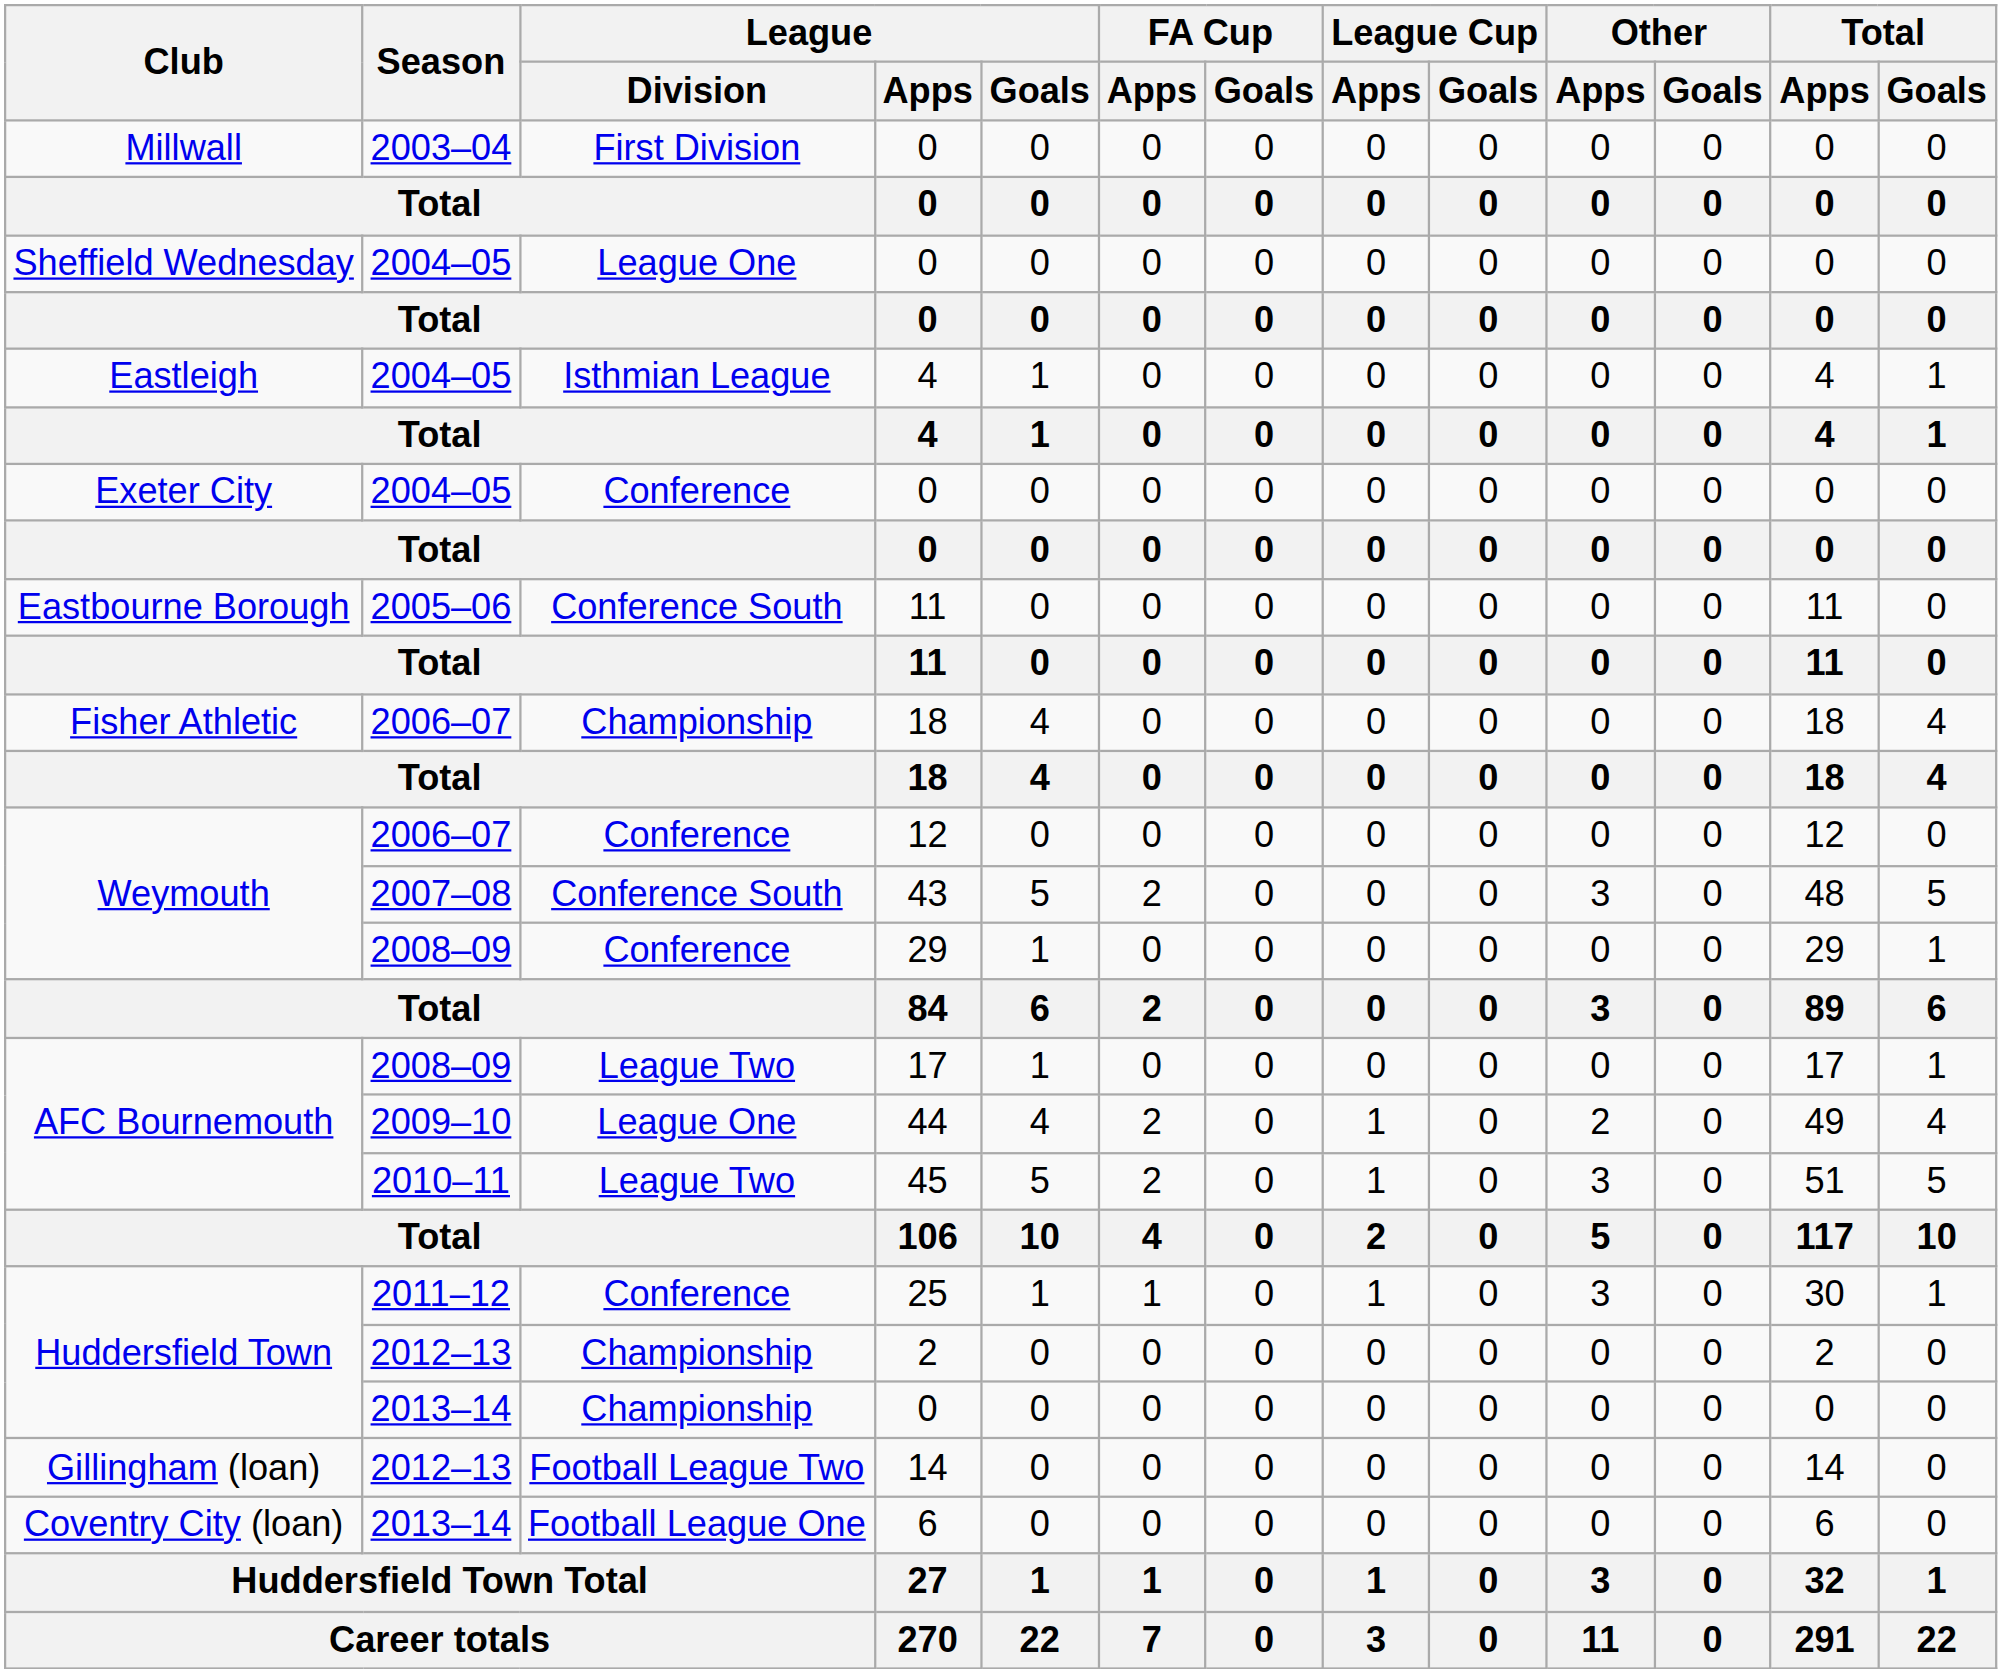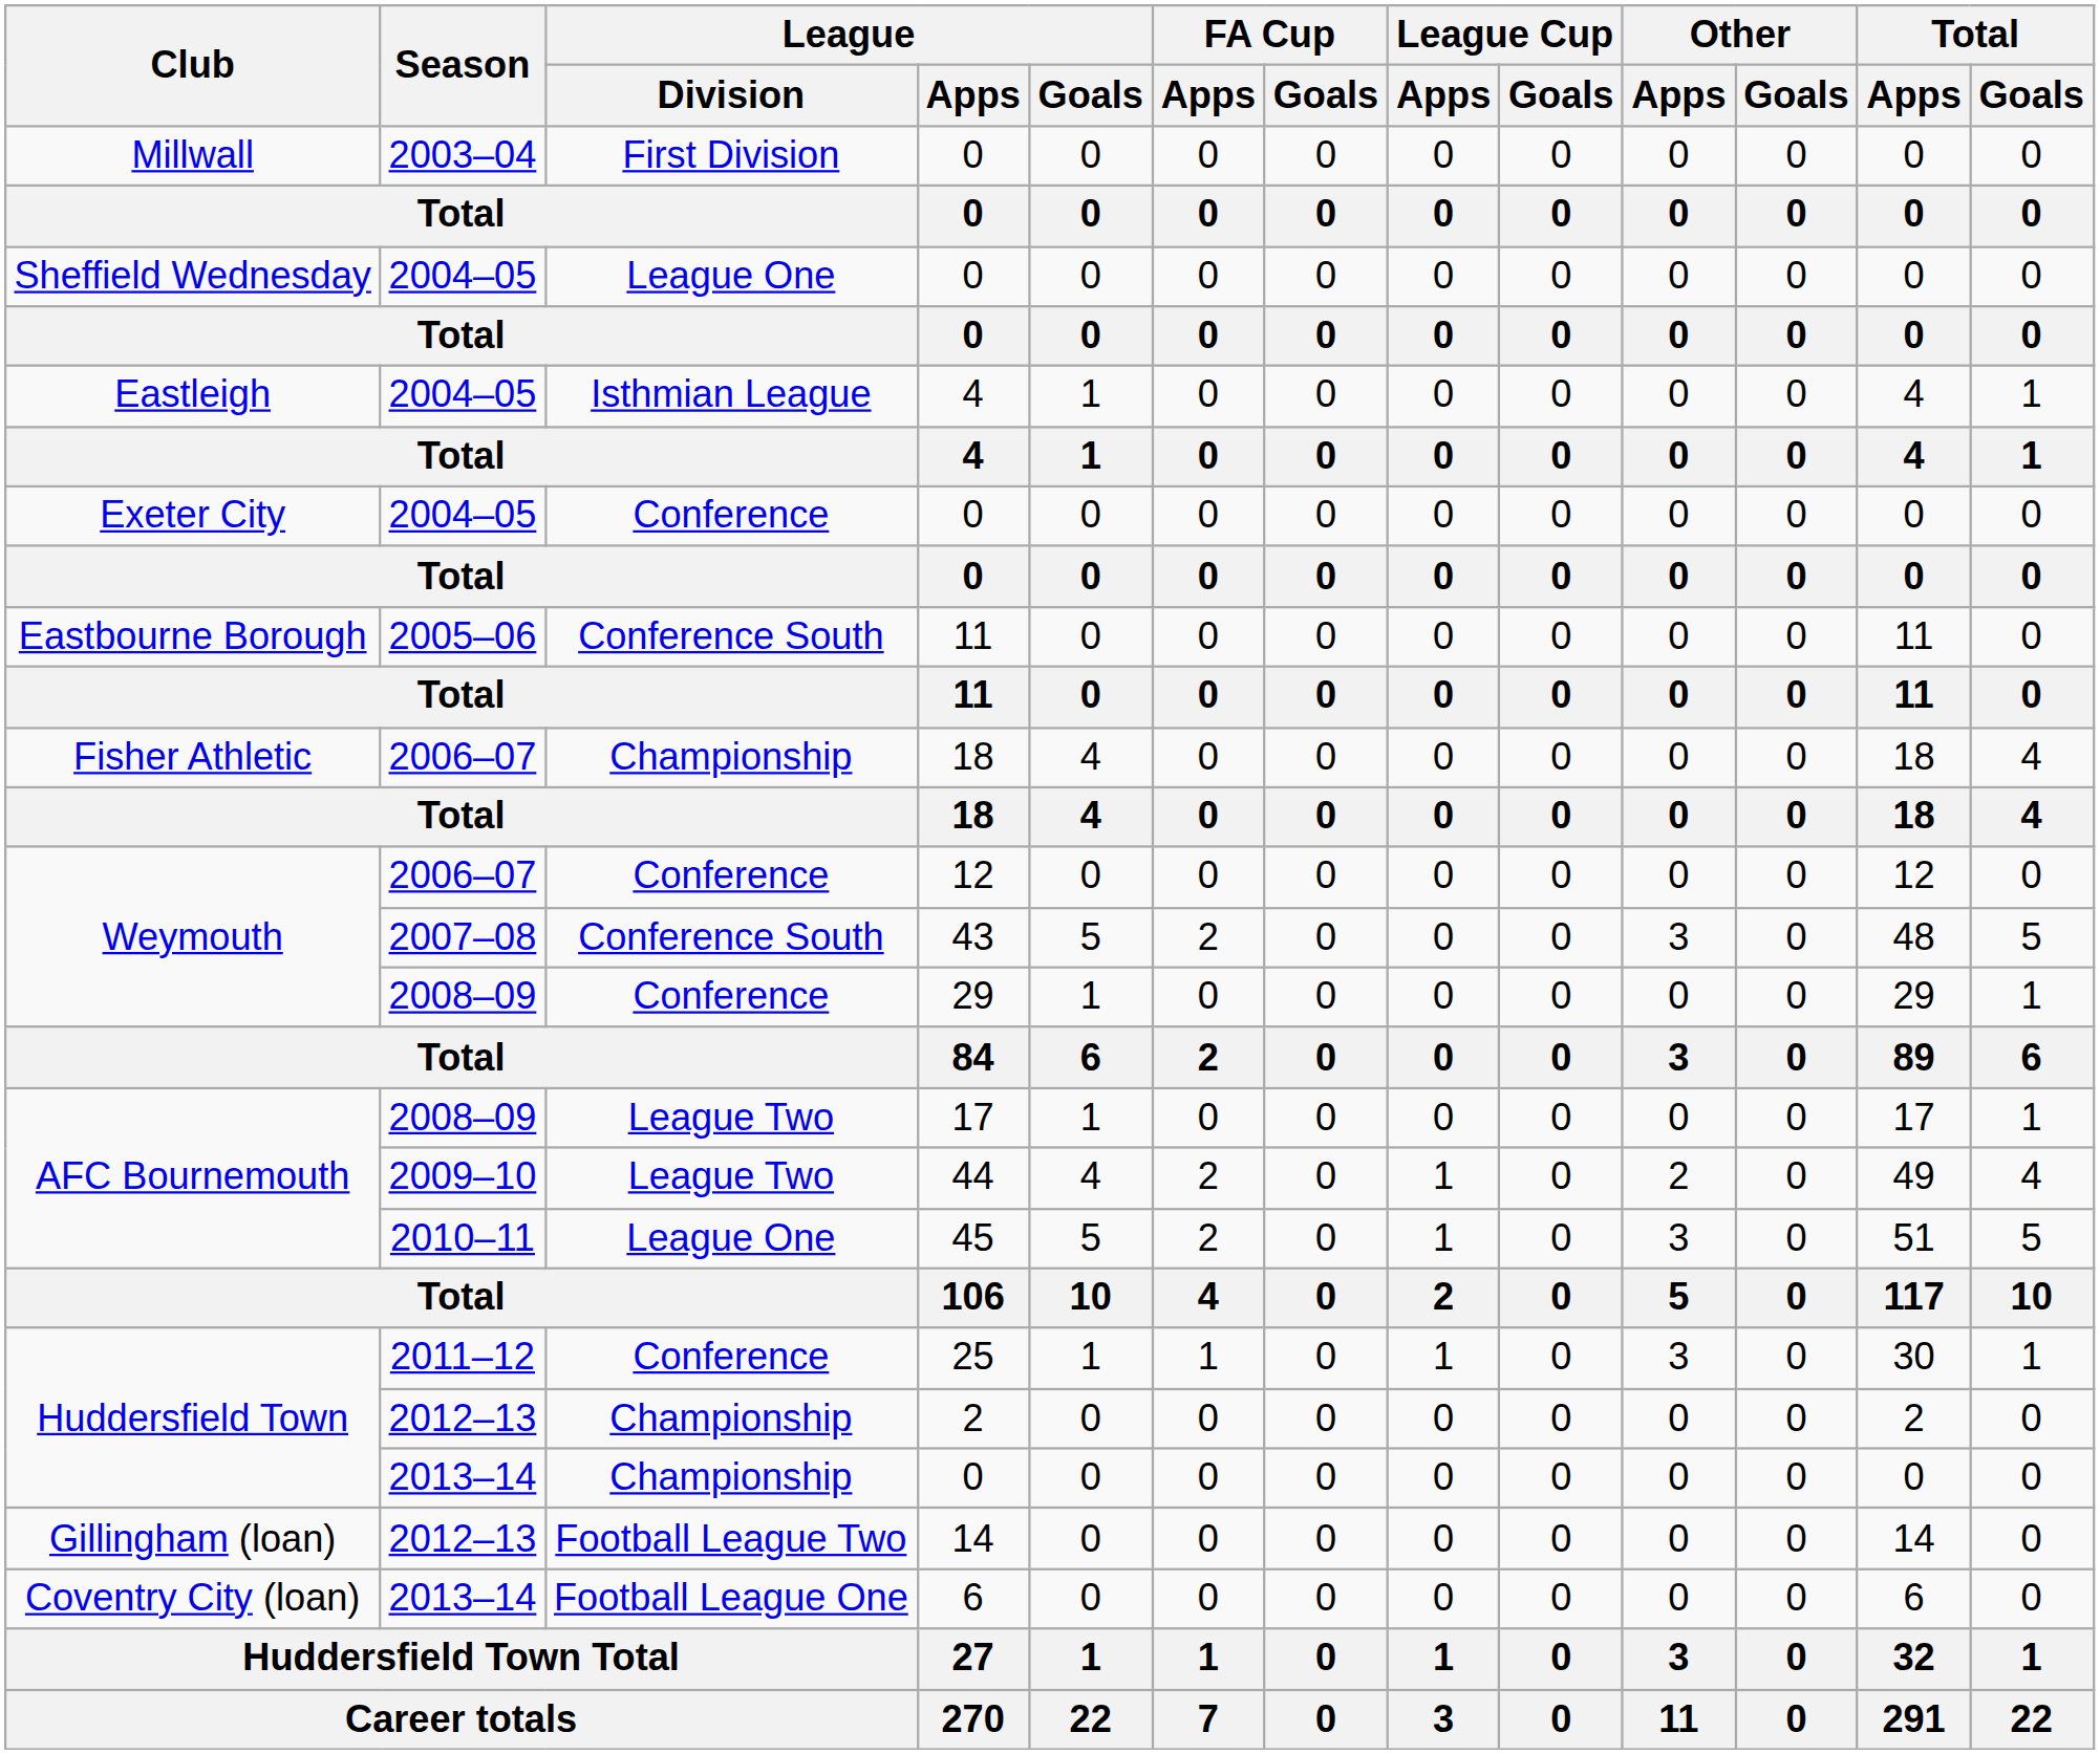44 | League / Division: League One -> League Two
45 | League / Division: League Two -> League One
